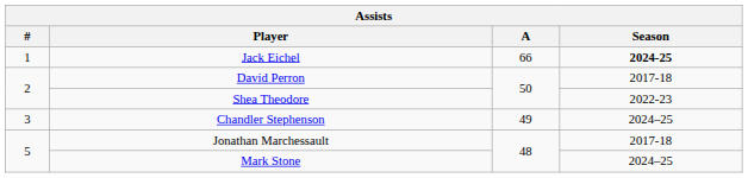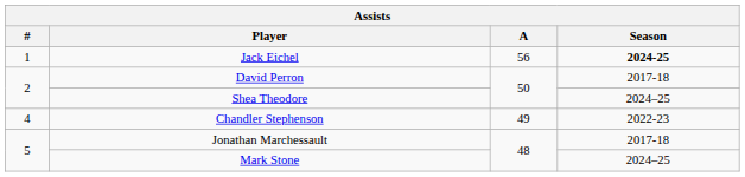Jack Eichel | A: 66 -> 56
Shea Theodore | Season: 2022-23 -> 2024–25
Chandler Stephenson | #: 3 -> 4
Chandler Stephenson | Season: 2024–25 -> 2022-23
